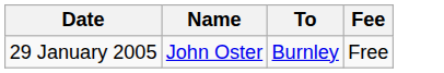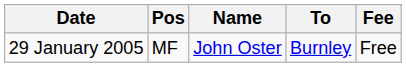+ column: Pos | MF
